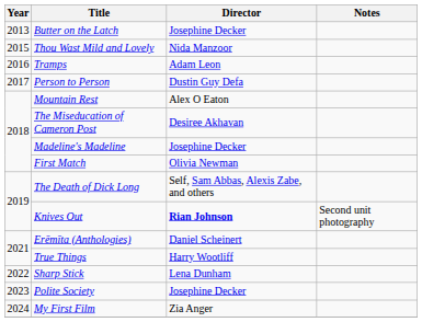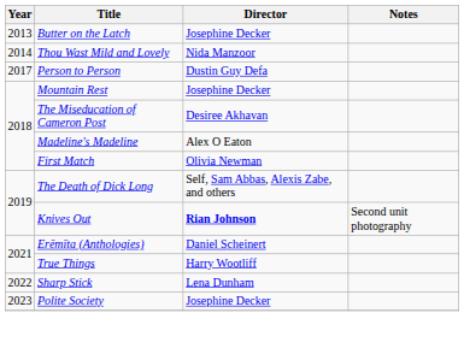Thou Wast Mild and Lovely | Year: 2015 -> 2014
- row: 2016 | Tramps | Adam Leon
Mountain Rest | Director: Alex O Eaton -> Josephine Decker
Madeline's Madeline | Director: Josephine Decker -> Alex O Eaton
- row: 2024 | My First Film | Zia Anger
